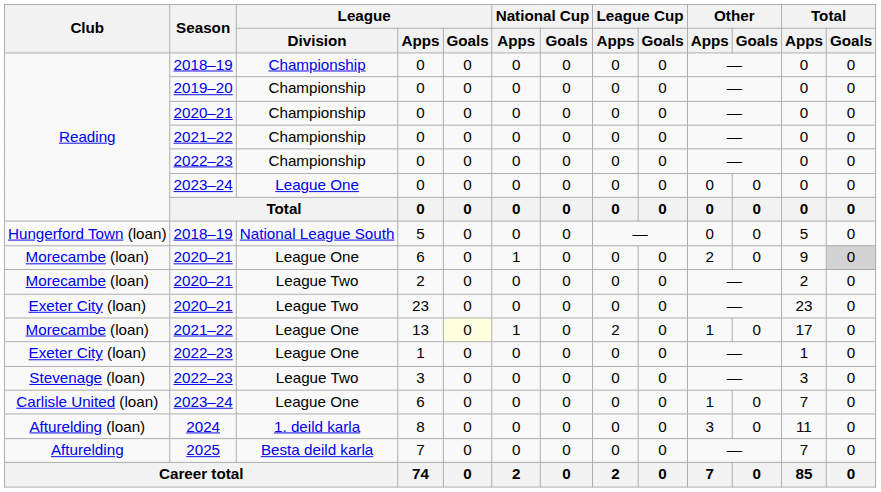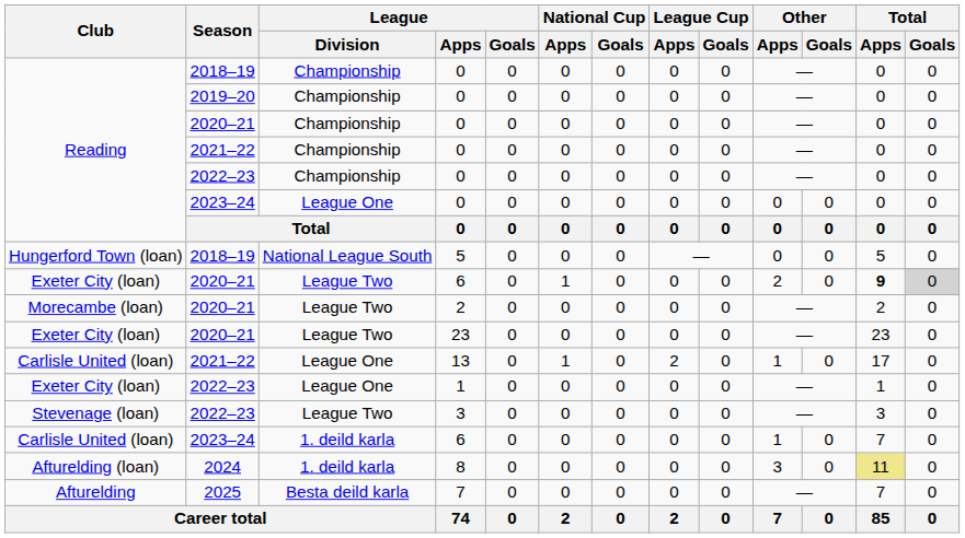2020–21 / 6 | Club: Morecambe (loan) -> Exeter City (loan)
2020–21 / 6 | League / Division: League One -> League Two
2020–21 / 6 | Total / Apps: normal -> bold
13 | Club: Morecambe (loan) -> Carlisle United (loan)
13 | League / Goals: lightyellow background -> no background
2023–24 / 6 | League / Division: League One -> 1. deild karla
8 | Total / Apps: no background -> khaki background
